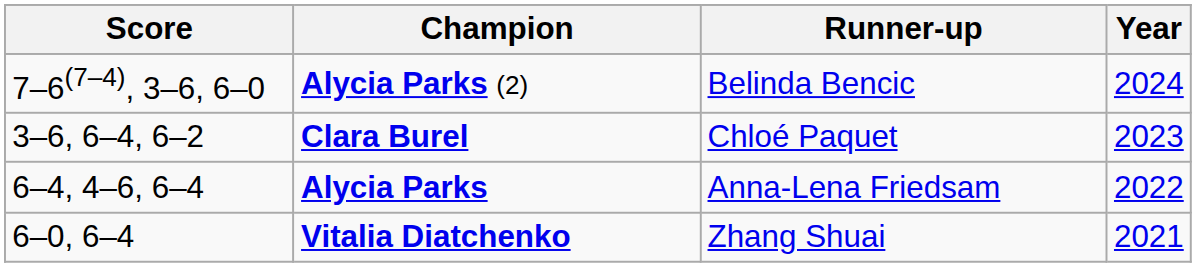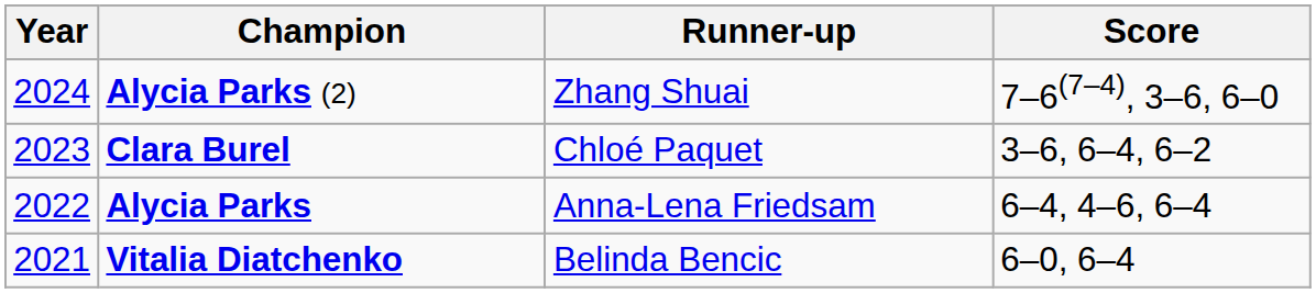columns swapped: Year <-> Score
Alycia Parks (2) | Runner-up: Belinda Bencic -> Zhang Shuai
Vitalia Diatchenko | Runner-up: Zhang Shuai -> Belinda Bencic
